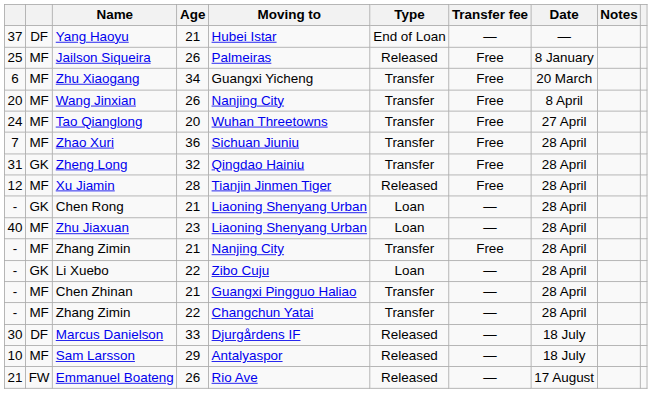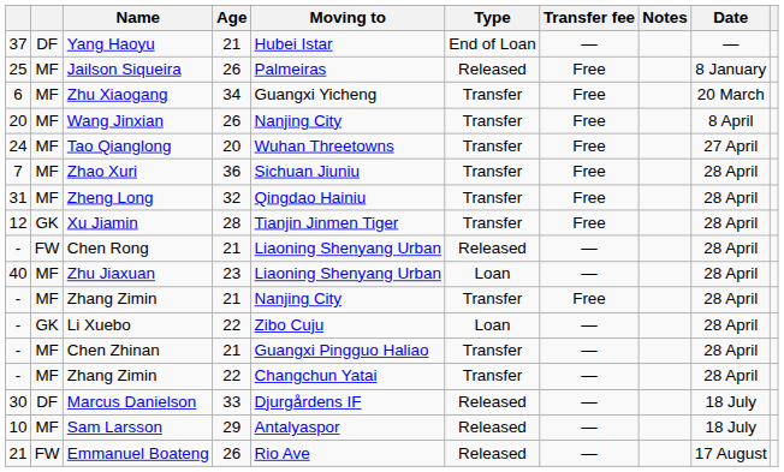columns swapped: Date <-> Notes
Zheng Long | column 2: GK -> MF
Xu Jiamin | column 2: MF -> GK
Xu Jiamin | Type: Released -> Transfer
Chen Rong | column 2: GK -> FW
Chen Rong | Type: Loan -> Released
